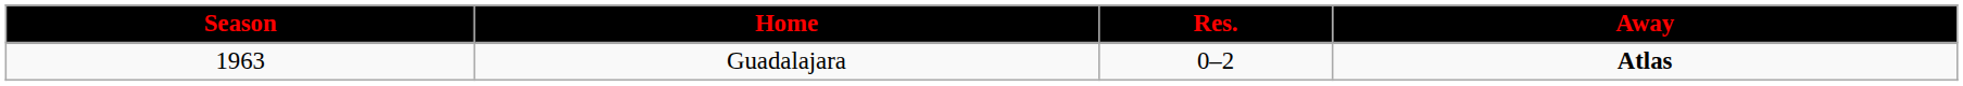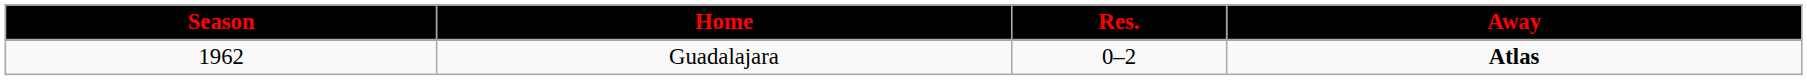Guadalajara | Season: 1963 -> 1962
